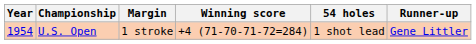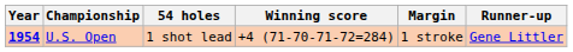columns swapped: 54 holes <-> Margin
U.S. Open | Year: normal -> bold
